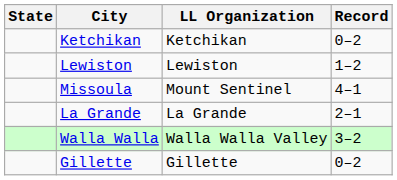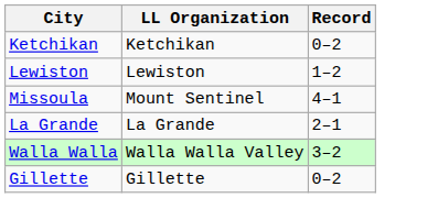- column: State
